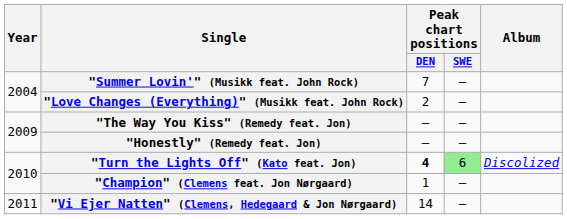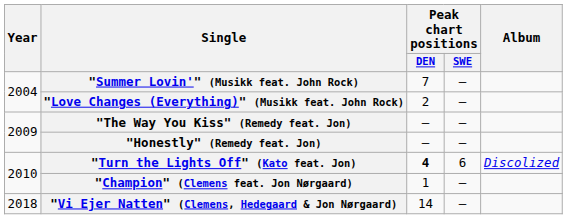"Turn the Lights Off" (Kato feat. Jon) | Peak chart positions / SWE: lightgreen background -> no background
"Vi Ejer Natten" (Clemens, Hedegaard & Jon Nørgaard) | Year: 2011 -> 2018
